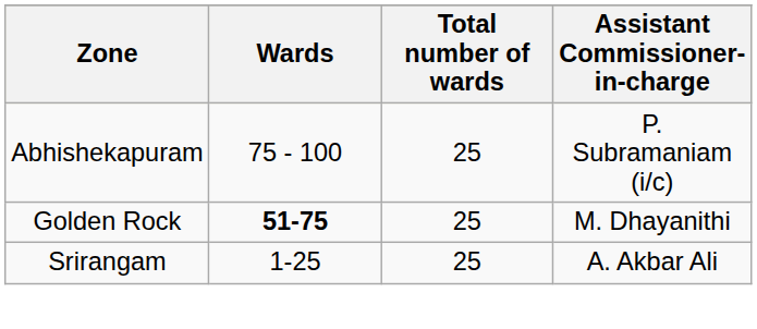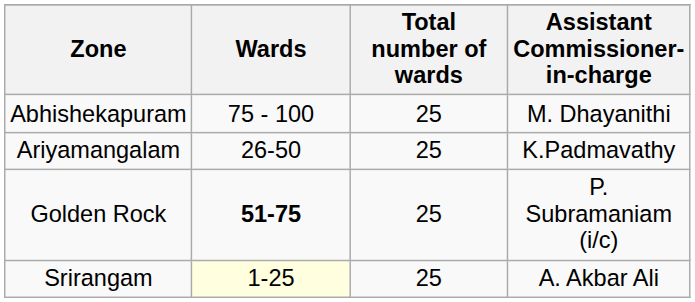Abhishekapuram | Assistant Commissioner-in-charge: P. Subramaniam (i/c) -> M. Dhayanithi
+ row: Ariyamangalam | 26-50 | 25 | K.Padmavathy
Golden Rock | Assistant Commissioner-in-charge: M. Dhayanithi -> P. Subramaniam (i/c)
Srirangam | Wards: no background -> lightyellow background
